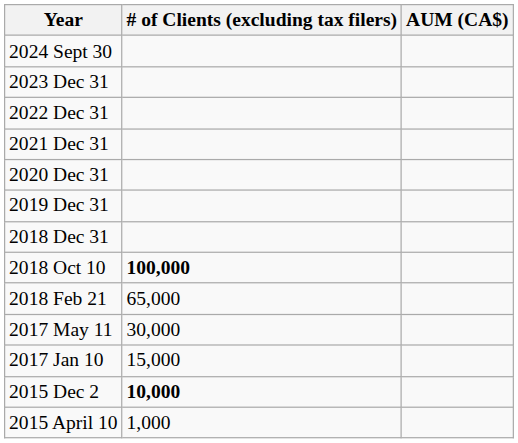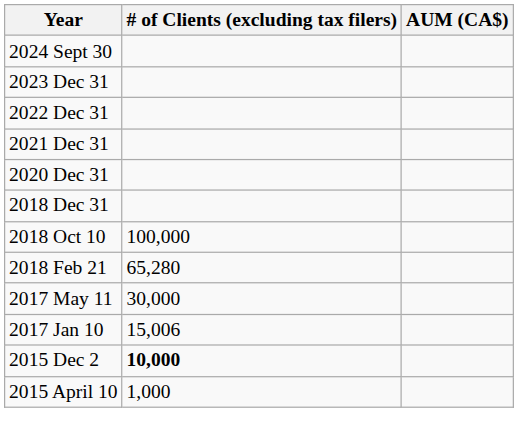- row: 2019 Dec 31
2018 Oct 10 | # of Clients (excluding tax filers): bold -> normal
2018 Feb 21 | # of Clients (excluding tax filers): 65,000 -> 65,280
2017 Jan 10 | # of Clients (excluding tax filers): 15,000 -> 15,006
